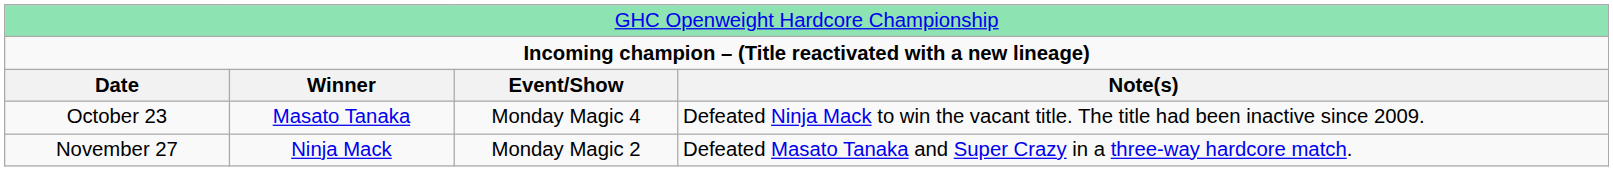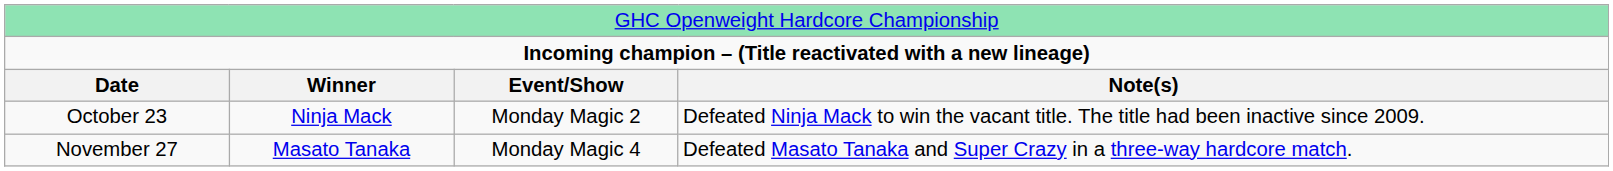October 23 | column 2: Masato Tanaka -> Ninja Mack
October 23 | column 3: Monday Magic 4 -> Monday Magic 2
November 27 | column 2: Ninja Mack -> Masato Tanaka
November 27 | column 3: Monday Magic 2 -> Monday Magic 4
